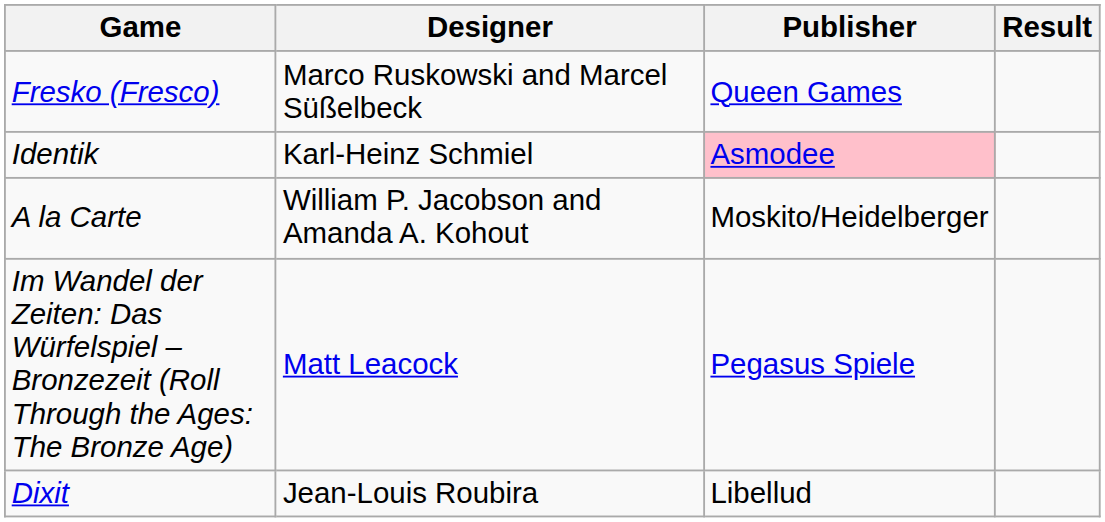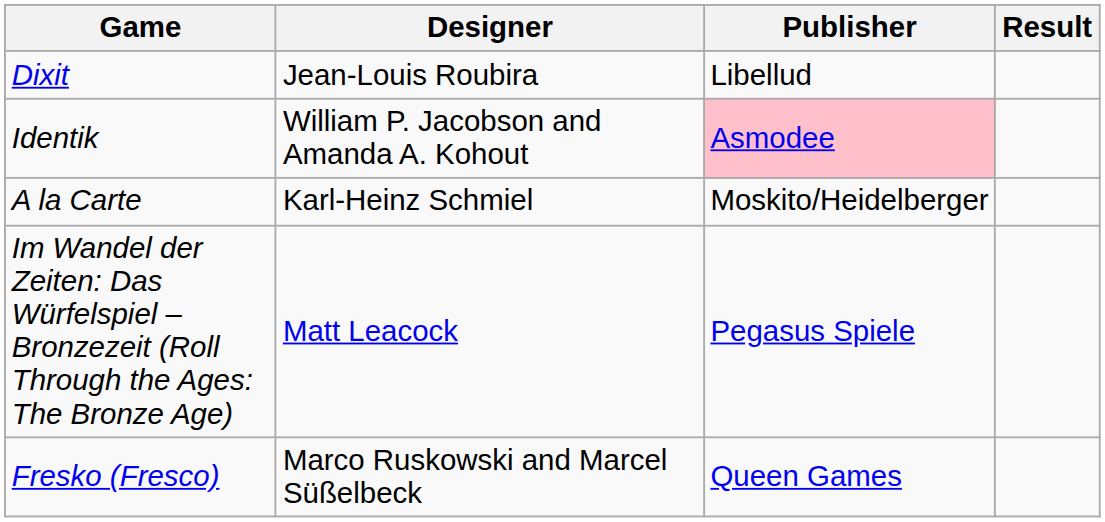rows swapped: Dixit <-> Fresko (Fresco)
Identik | Designer: Karl-Heinz Schmiel -> William P. Jacobson and Amanda A. Kohout
A la Carte | Designer: William P. Jacobson and Amanda A. Kohout -> Karl-Heinz Schmiel
